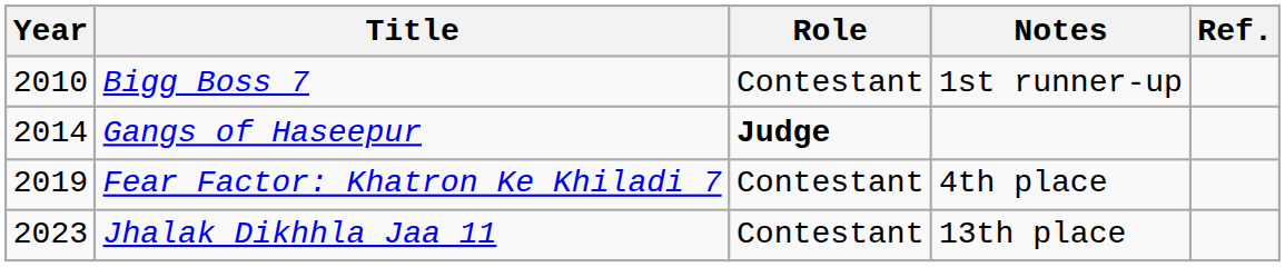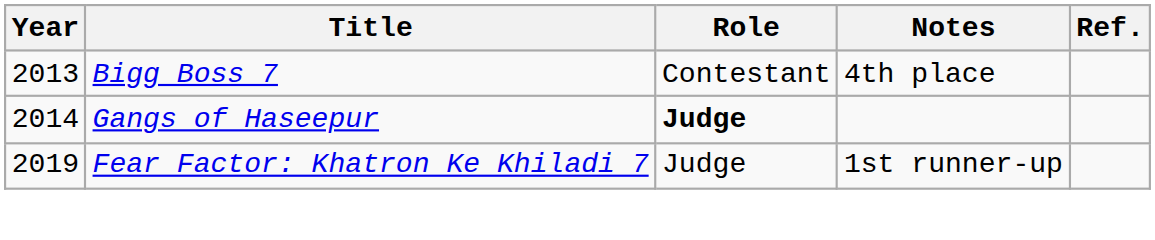Bigg Boss 7 | Year: 2010 -> 2013
Bigg Boss 7 | Notes: 1st runner-up -> 4th place
Fear Factor: Khatron Ke Khiladi 7 | Role: Contestant -> Judge
Fear Factor: Khatron Ke Khiladi 7 | Notes: 4th place -> 1st runner-up
- row: 2023 | Jhalak Dikhhla Jaa 11 | Contestant | 13th place
